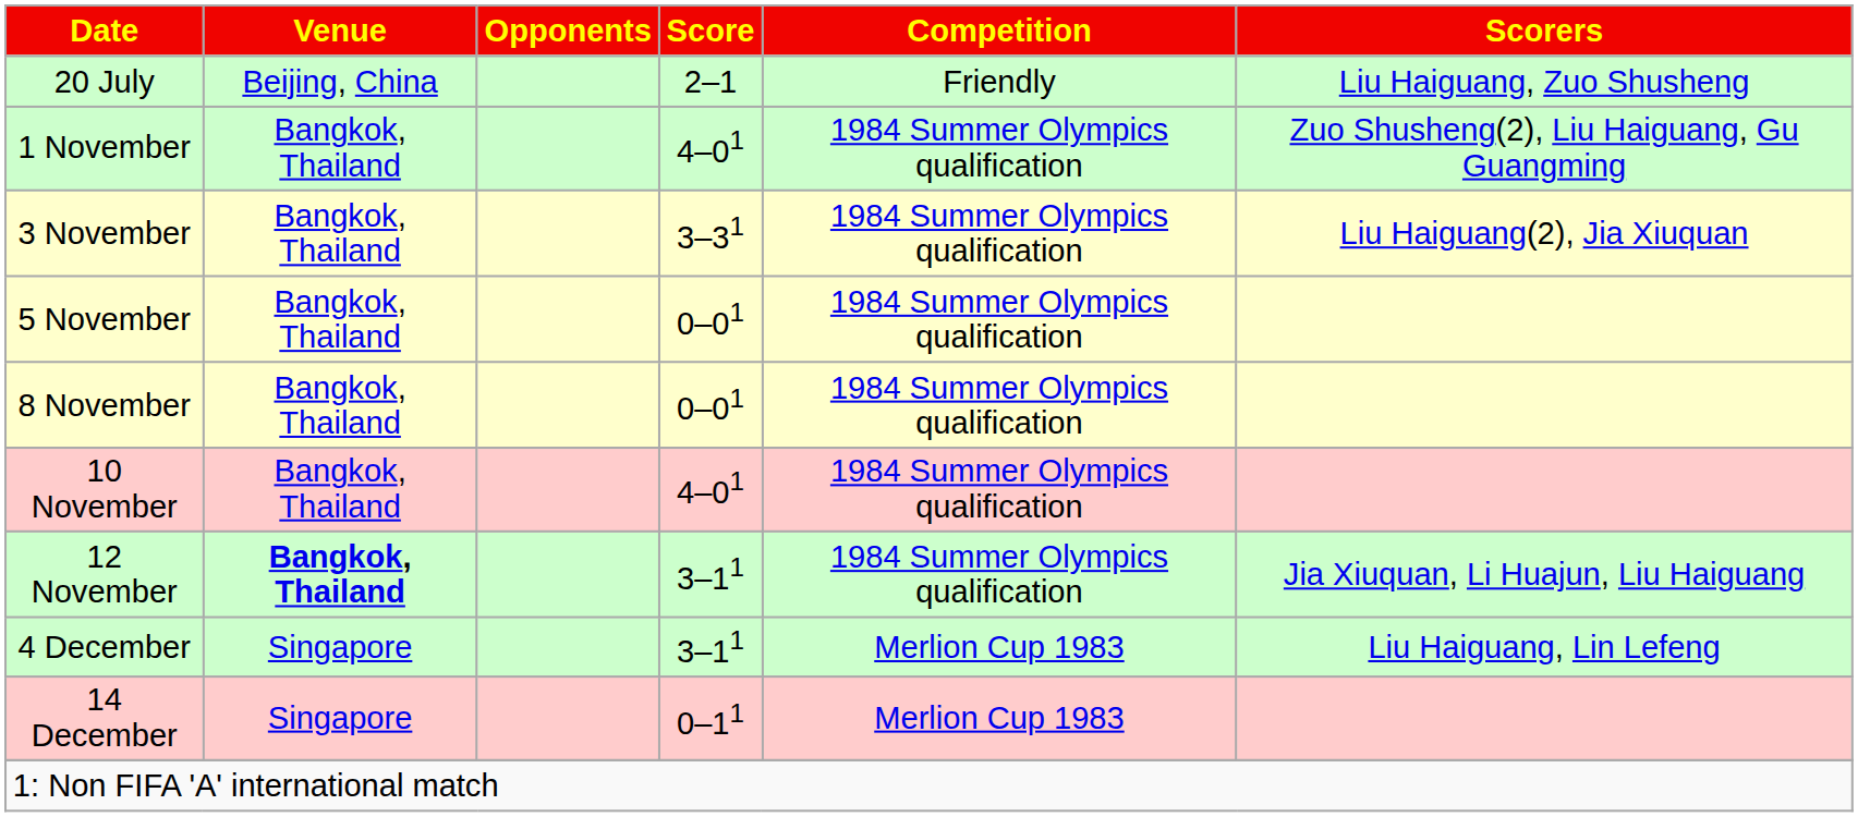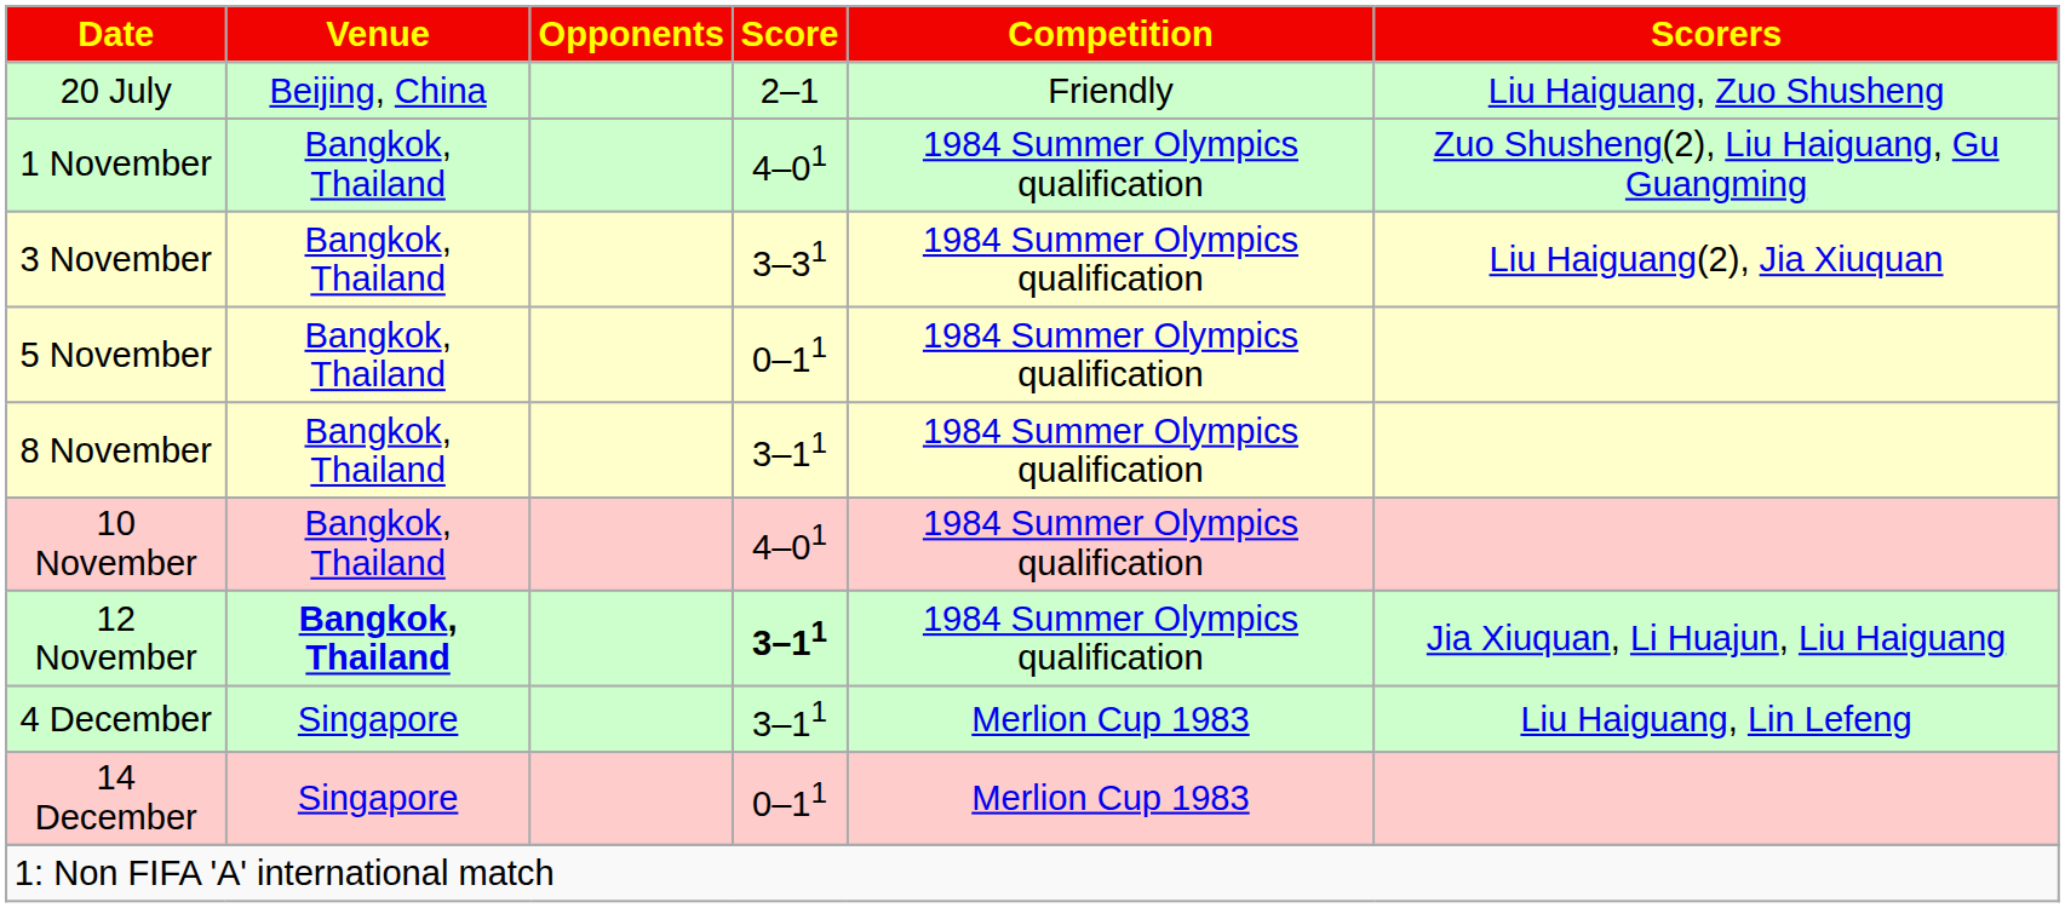5 November | Score: 0–01 -> 0–11
8 November | Score: 0–01 -> 3–11
12 November | Score: normal -> bold
